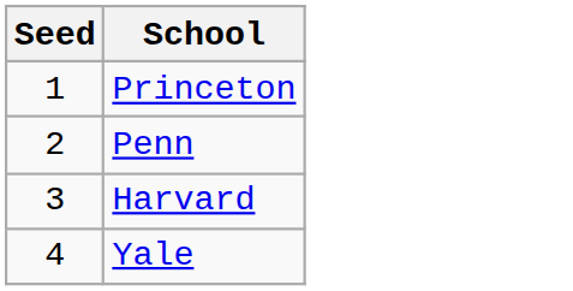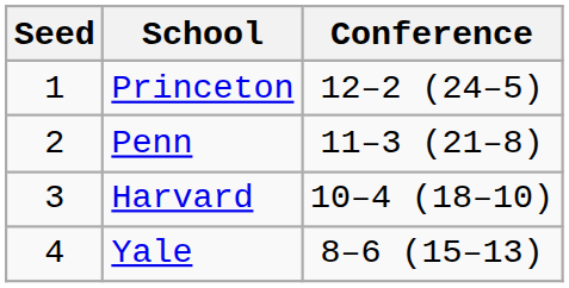+ column: Conference | 12–2 (24–5) | 11–3 (21–8) | 10–4 (18–10) | 8–6 (15–13)
